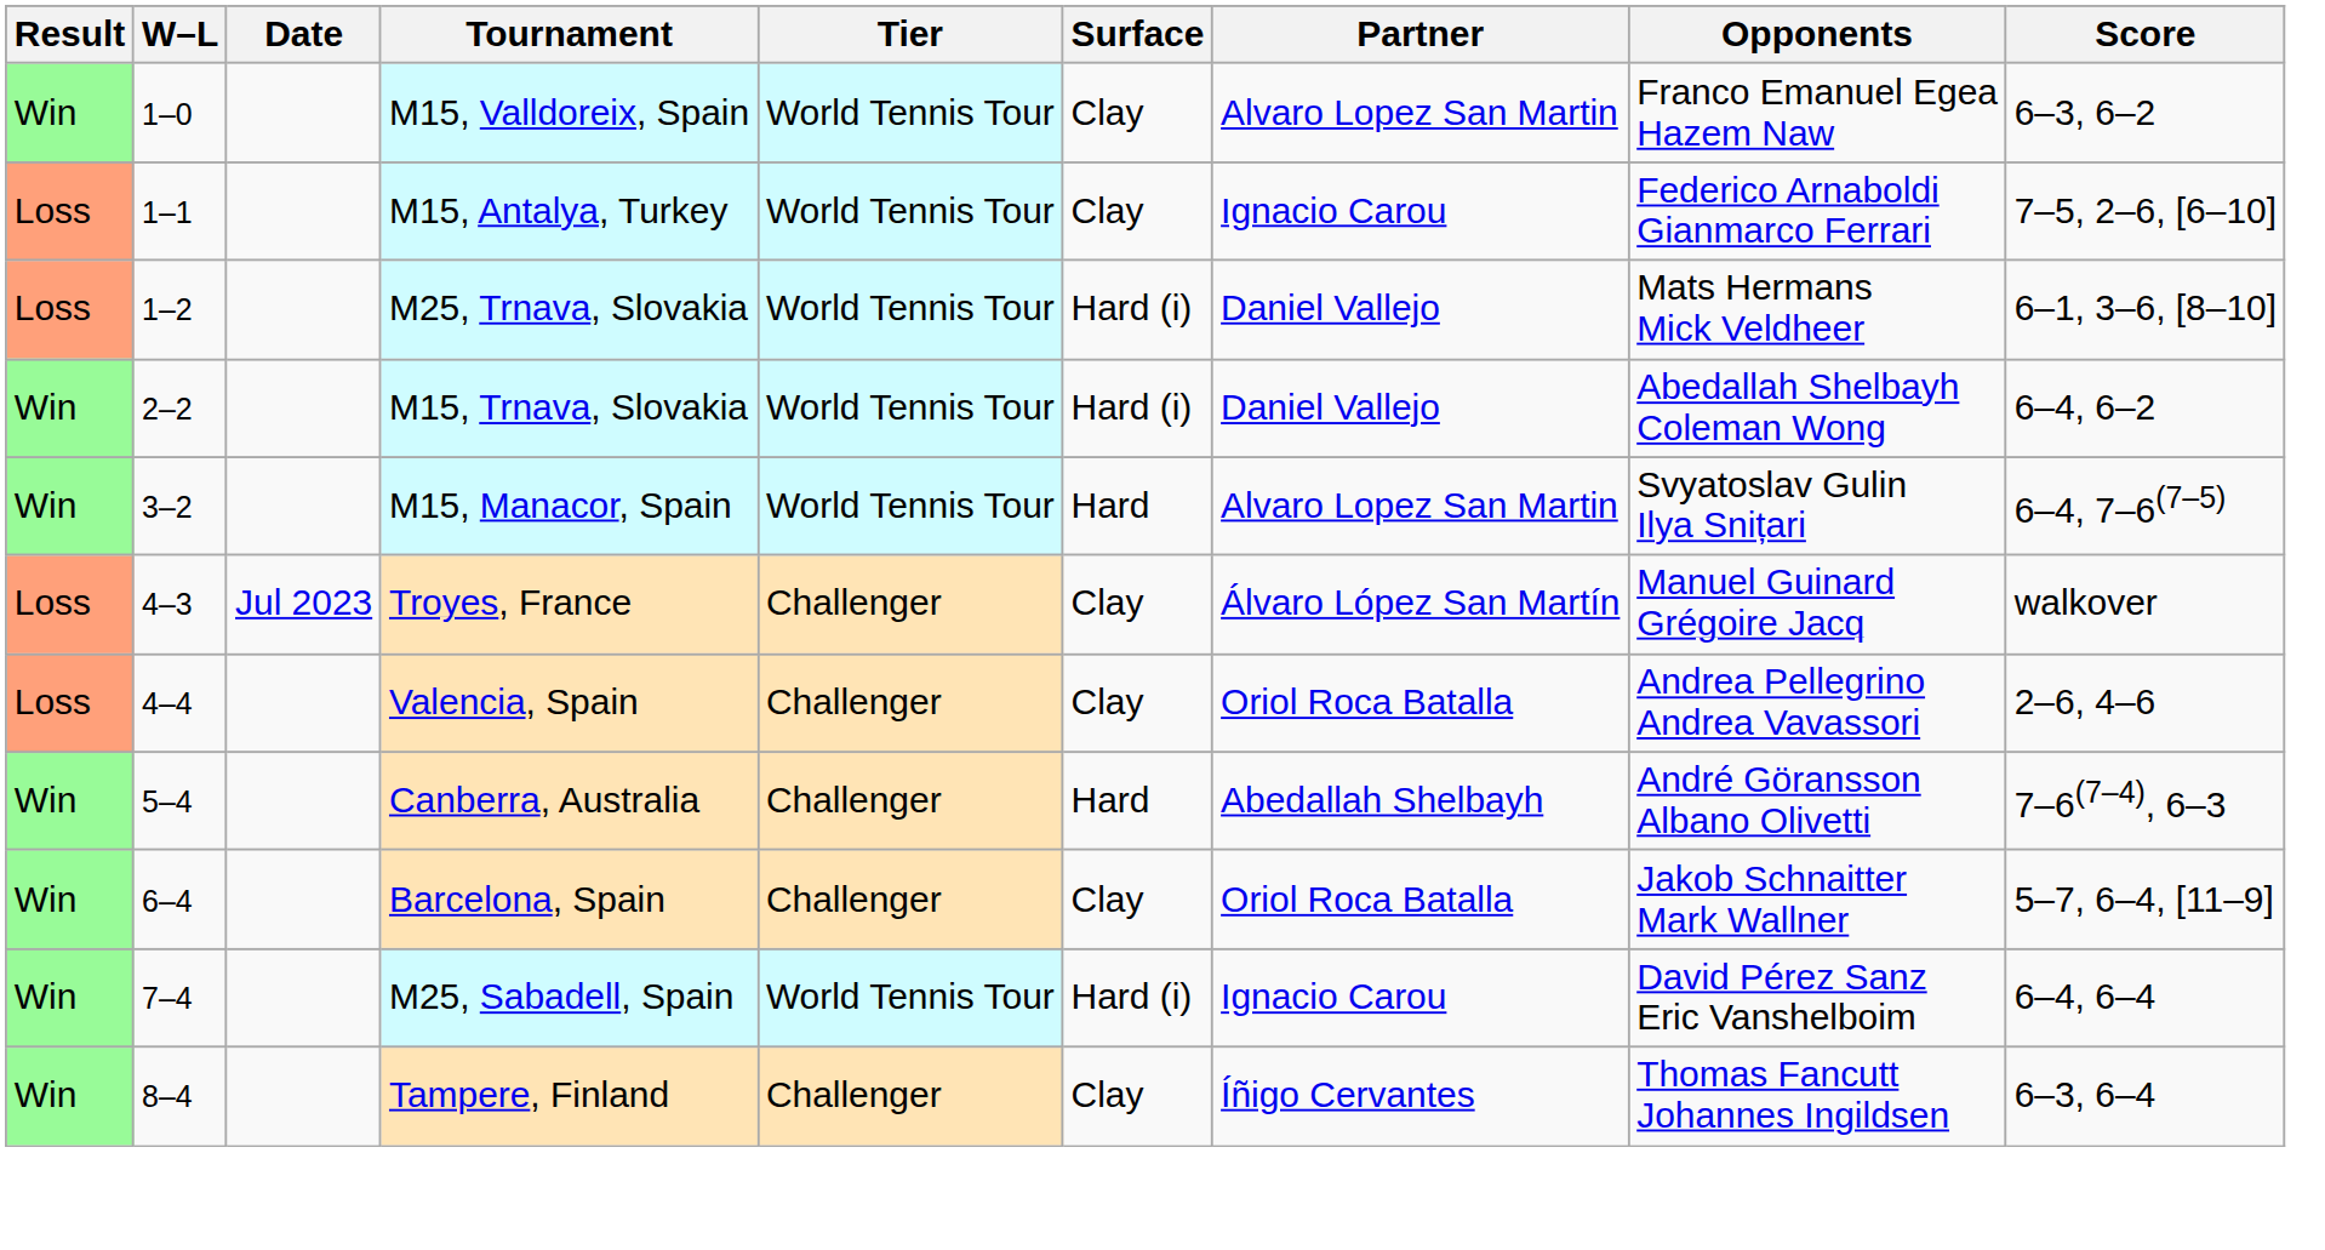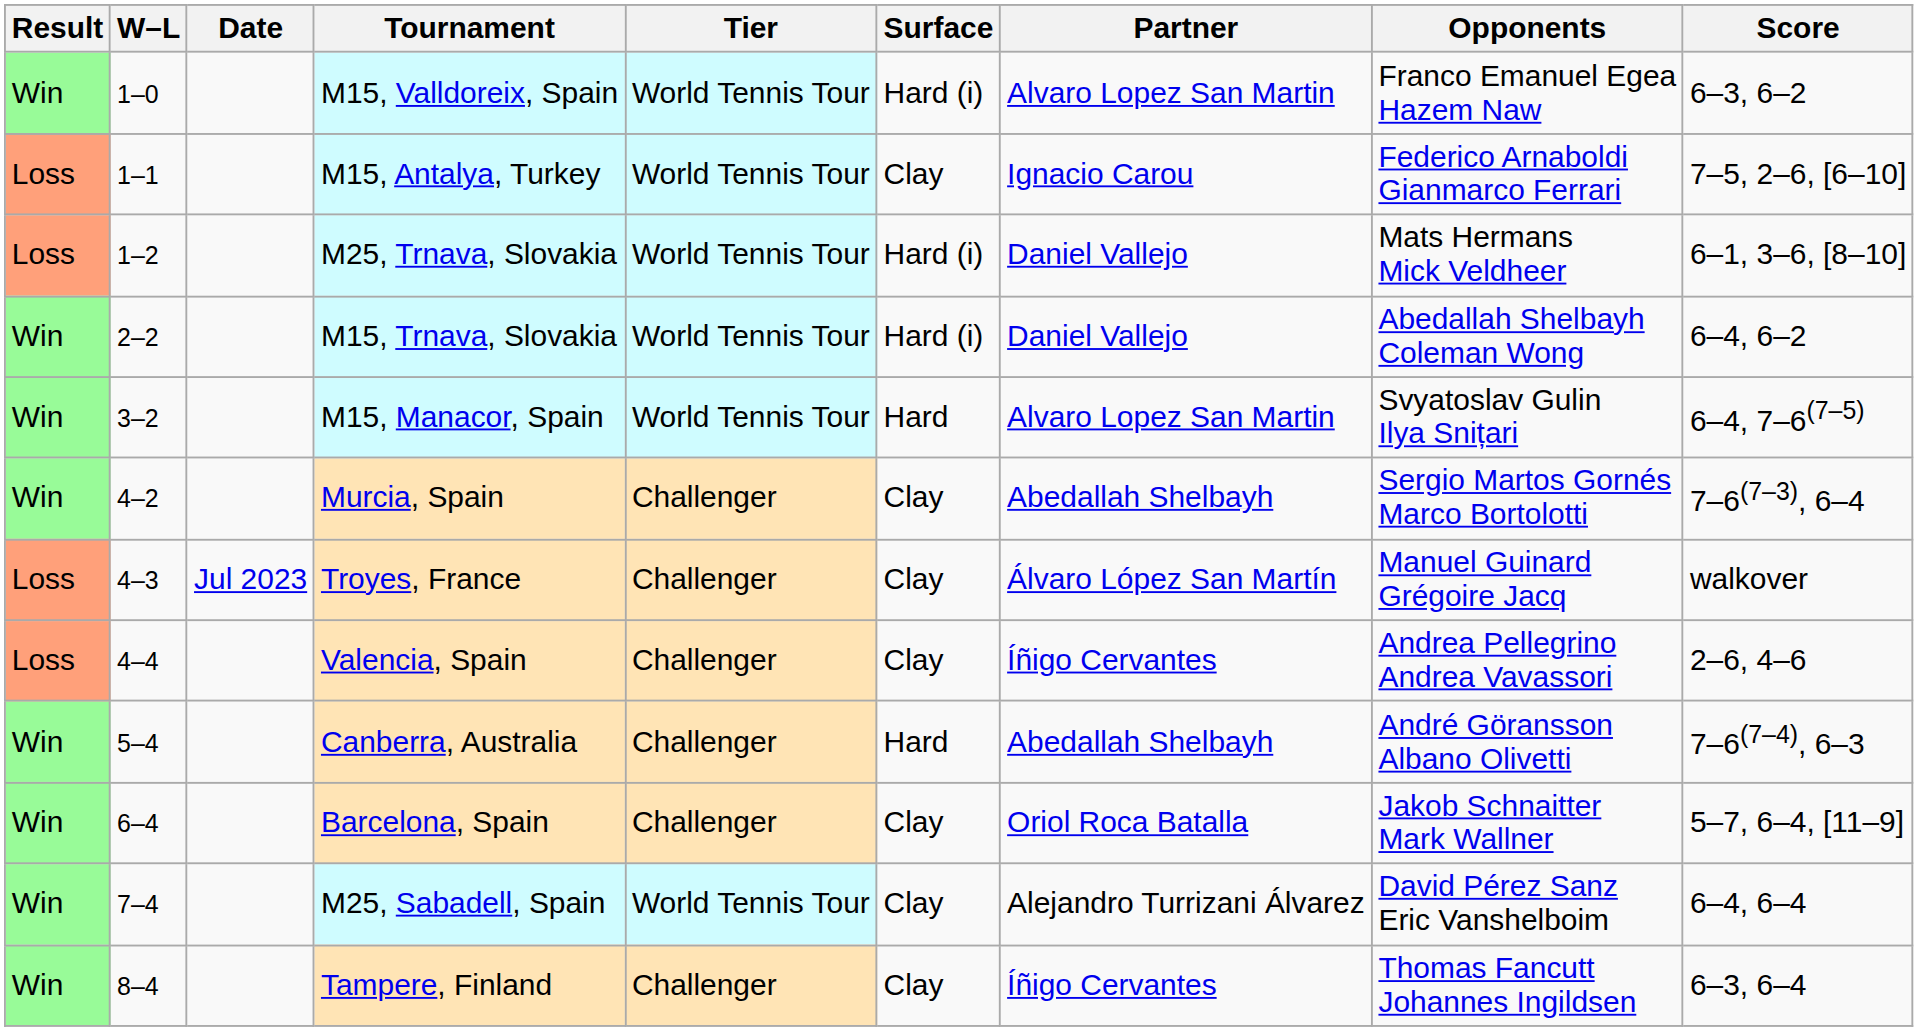M15, Valldoreix, Spain | Surface: Clay -> Hard (i)
+ row: Win | 4–2 | Murcia, Spain | Challenger | Clay | Abedallah Shelbayh | Sergio Martos Gornés Marco Bortolotti | 7–6(7–3), 6–4
Valencia, Spain | Partner: Oriol Roca Batalla -> Íñigo Cervantes
M25, Sabadell, Spain | Surface: Hard (i) -> Clay
M25, Sabadell, Spain | Partner: Ignacio Carou -> Alejandro Turrizani Álvarez
